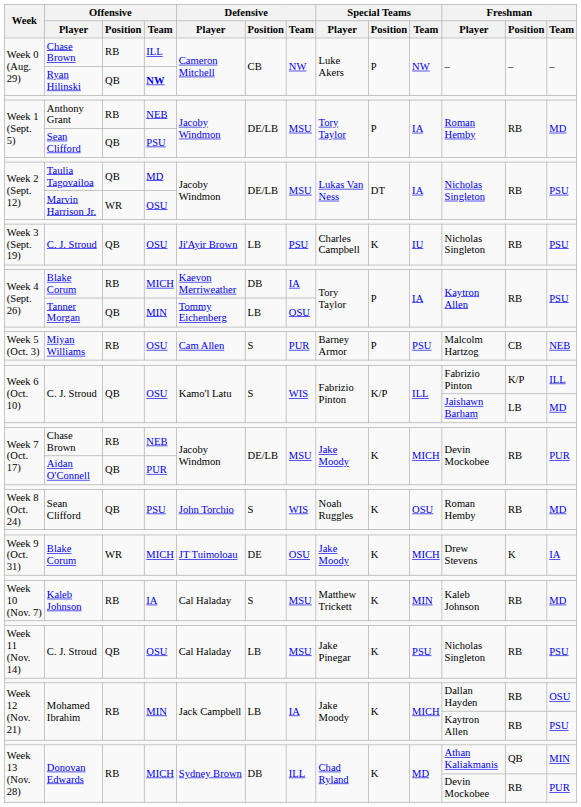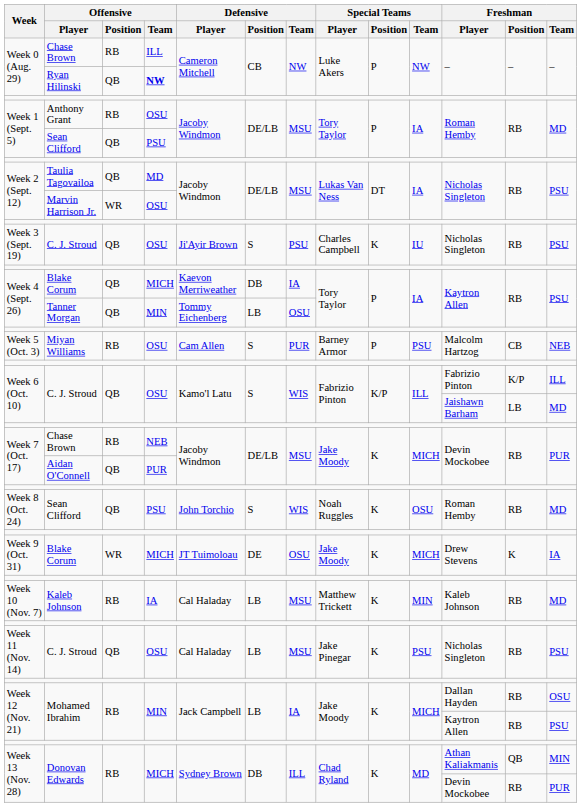Week 1 (Sept. 5) / Anthony Grant | Offensive / Team: NEB -> OSU
Week 3 (Sept. 19) | Defensive / Position: LB -> S
Week 4 (Sept. 26) / Blake Corum | Offensive / Position: RB -> QB
Week 10 (Nov. 7) | Defensive / Position: S -> LB
